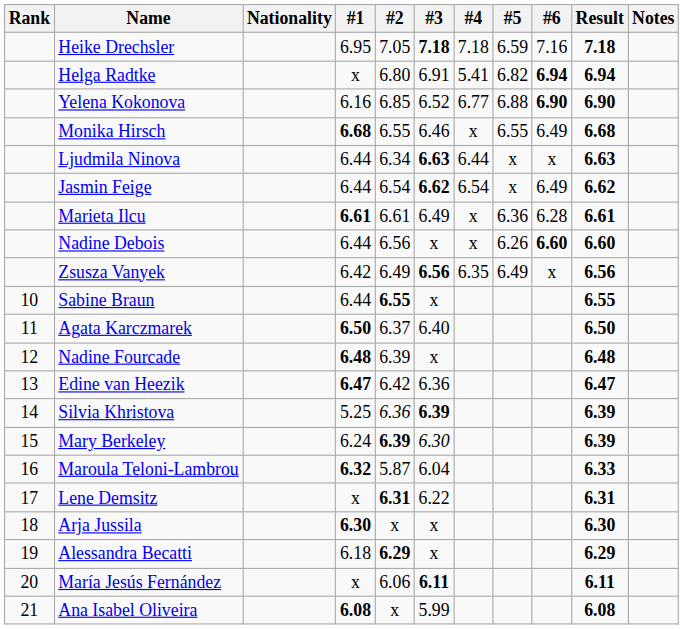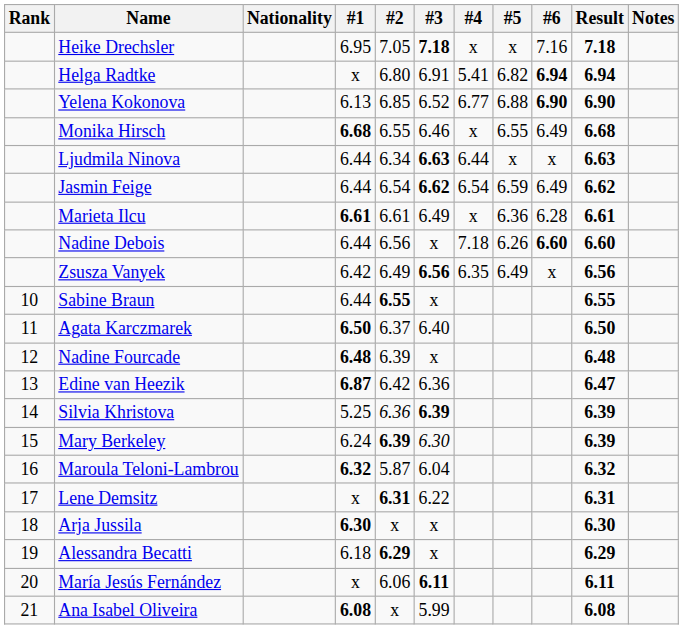Heike Drechsler | #4: 7.18 -> x
Heike Drechsler | #5: 6.59 -> x
Yelena Kokonova | #1: 6.16 -> 6.13
Jasmin Feige | #5: x -> 6.59
Nadine Debois | #4: x -> 7.18
Edine van Heezik | #1: 6.47 -> 6.87
Maroula Teloni-Lambrou | Result: 6.33 -> 6.32
